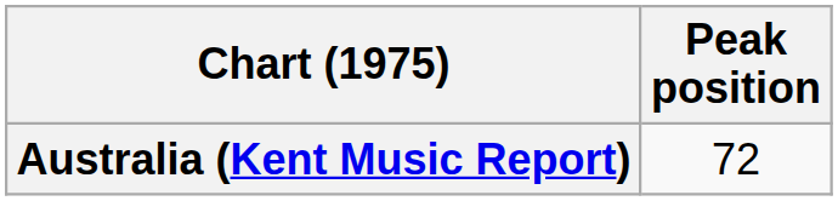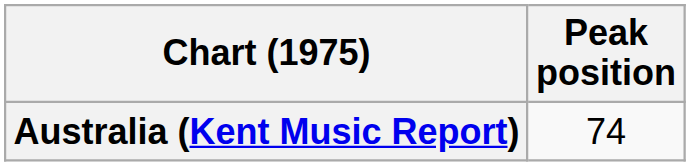Australia (Kent Music Report) | Peak position: 72 -> 74
